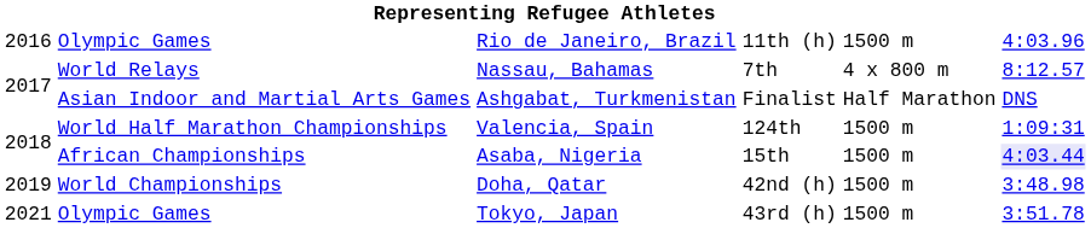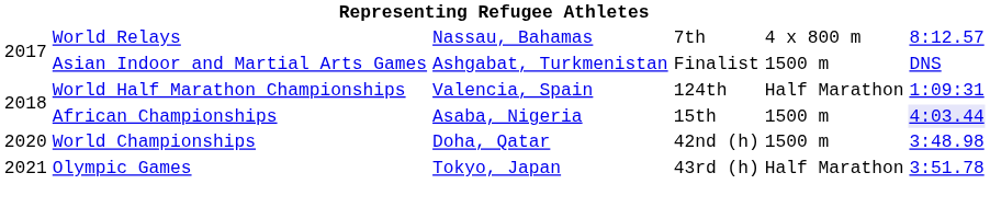- row: 2016 | Olympic Games | Rio de Janeiro, Brazil | 11th (h) | 1500 m | 4:03.96
Ashgabat, Turkmenistan | column 5: Half Marathon -> 1500 m
Valencia, Spain | column 5: 1500 m -> Half Marathon
Doha, Qatar | column 1: 2019 -> 2020
Tokyo, Japan | column 5: 1500 m -> Half Marathon
